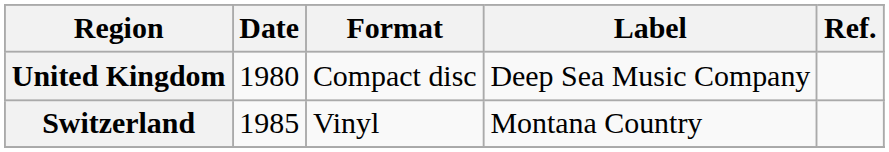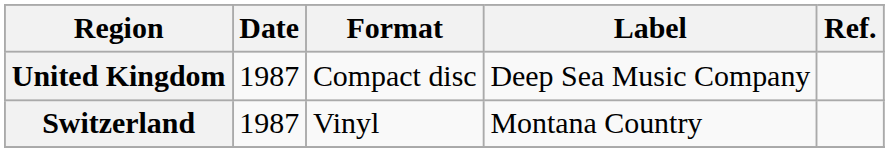United Kingdom | Date: 1980 -> 1987
Switzerland | Date: 1985 -> 1987
